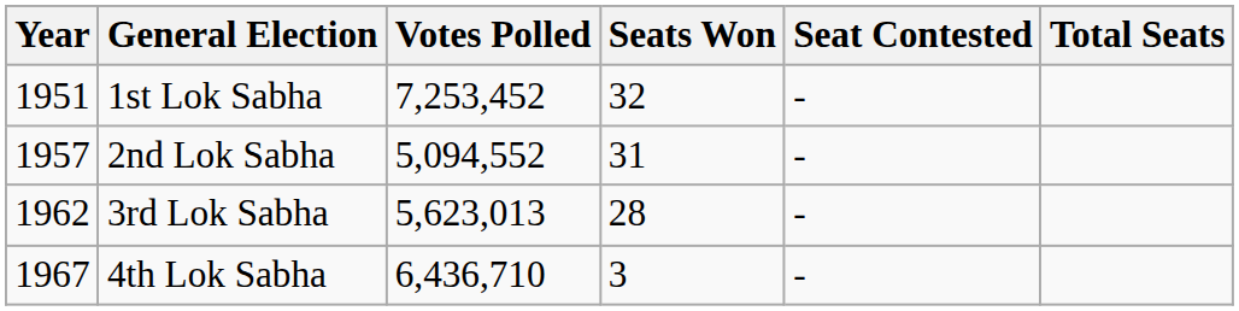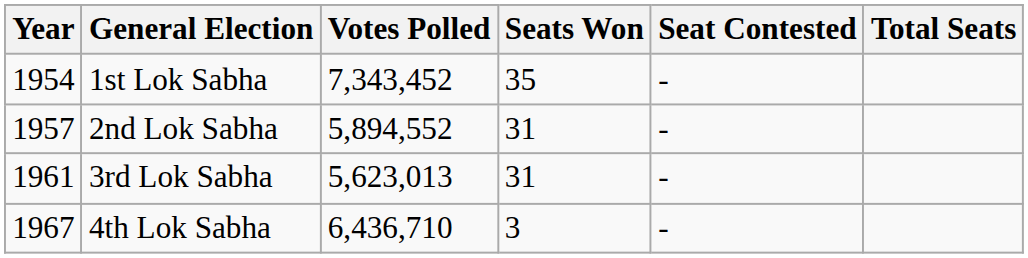1st Lok Sabha | Year: 1951 -> 1954
1st Lok Sabha | Votes Polled: 7,253,452 -> 7,343,452
1st Lok Sabha | Seats Won: 32 -> 35
2nd Lok Sabha | Votes Polled: 5,094,552 -> 5,894,552
3rd Lok Sabha | Year: 1962 -> 1961
3rd Lok Sabha | Seats Won: 28 -> 31
